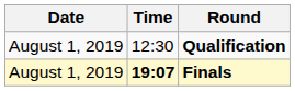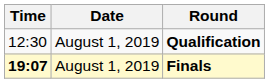columns swapped: Date <-> Time
